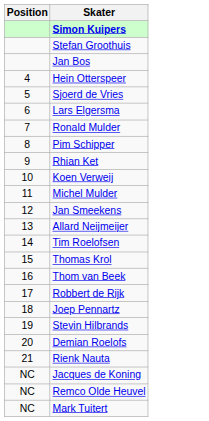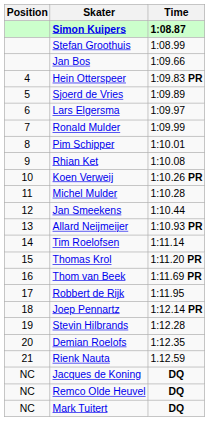+ column: Time | 1:08.87 | 1:08.99 | 1:09.66 | 1:09.83 PR | 1:09.89 | 1:09.97 | 1:09.99 | 1:10.01 | 1:10.08 | 1:10.26 PR | 1:10.28 | 1:10.44 | 1:10.93 PR | 1:11.14 | 1:11.20 PR | 1:11.69 PR | 1:11.95 | 1:12.14 PR | 1:12.28 | 1:12.35 | 1.12.59 | DQ | DQ | DQ
